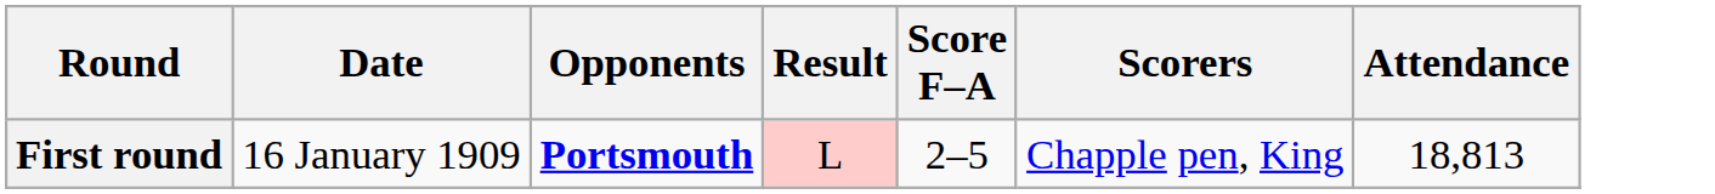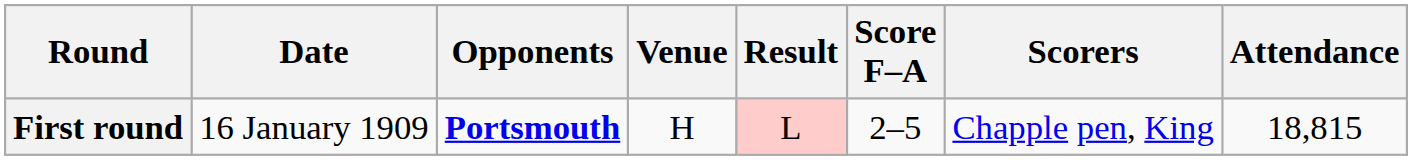+ column: Venue | H
First round | Attendance: 18,813 -> 18,815
